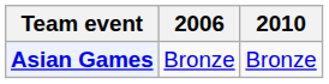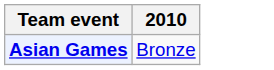- column: 2006 | Bronze
